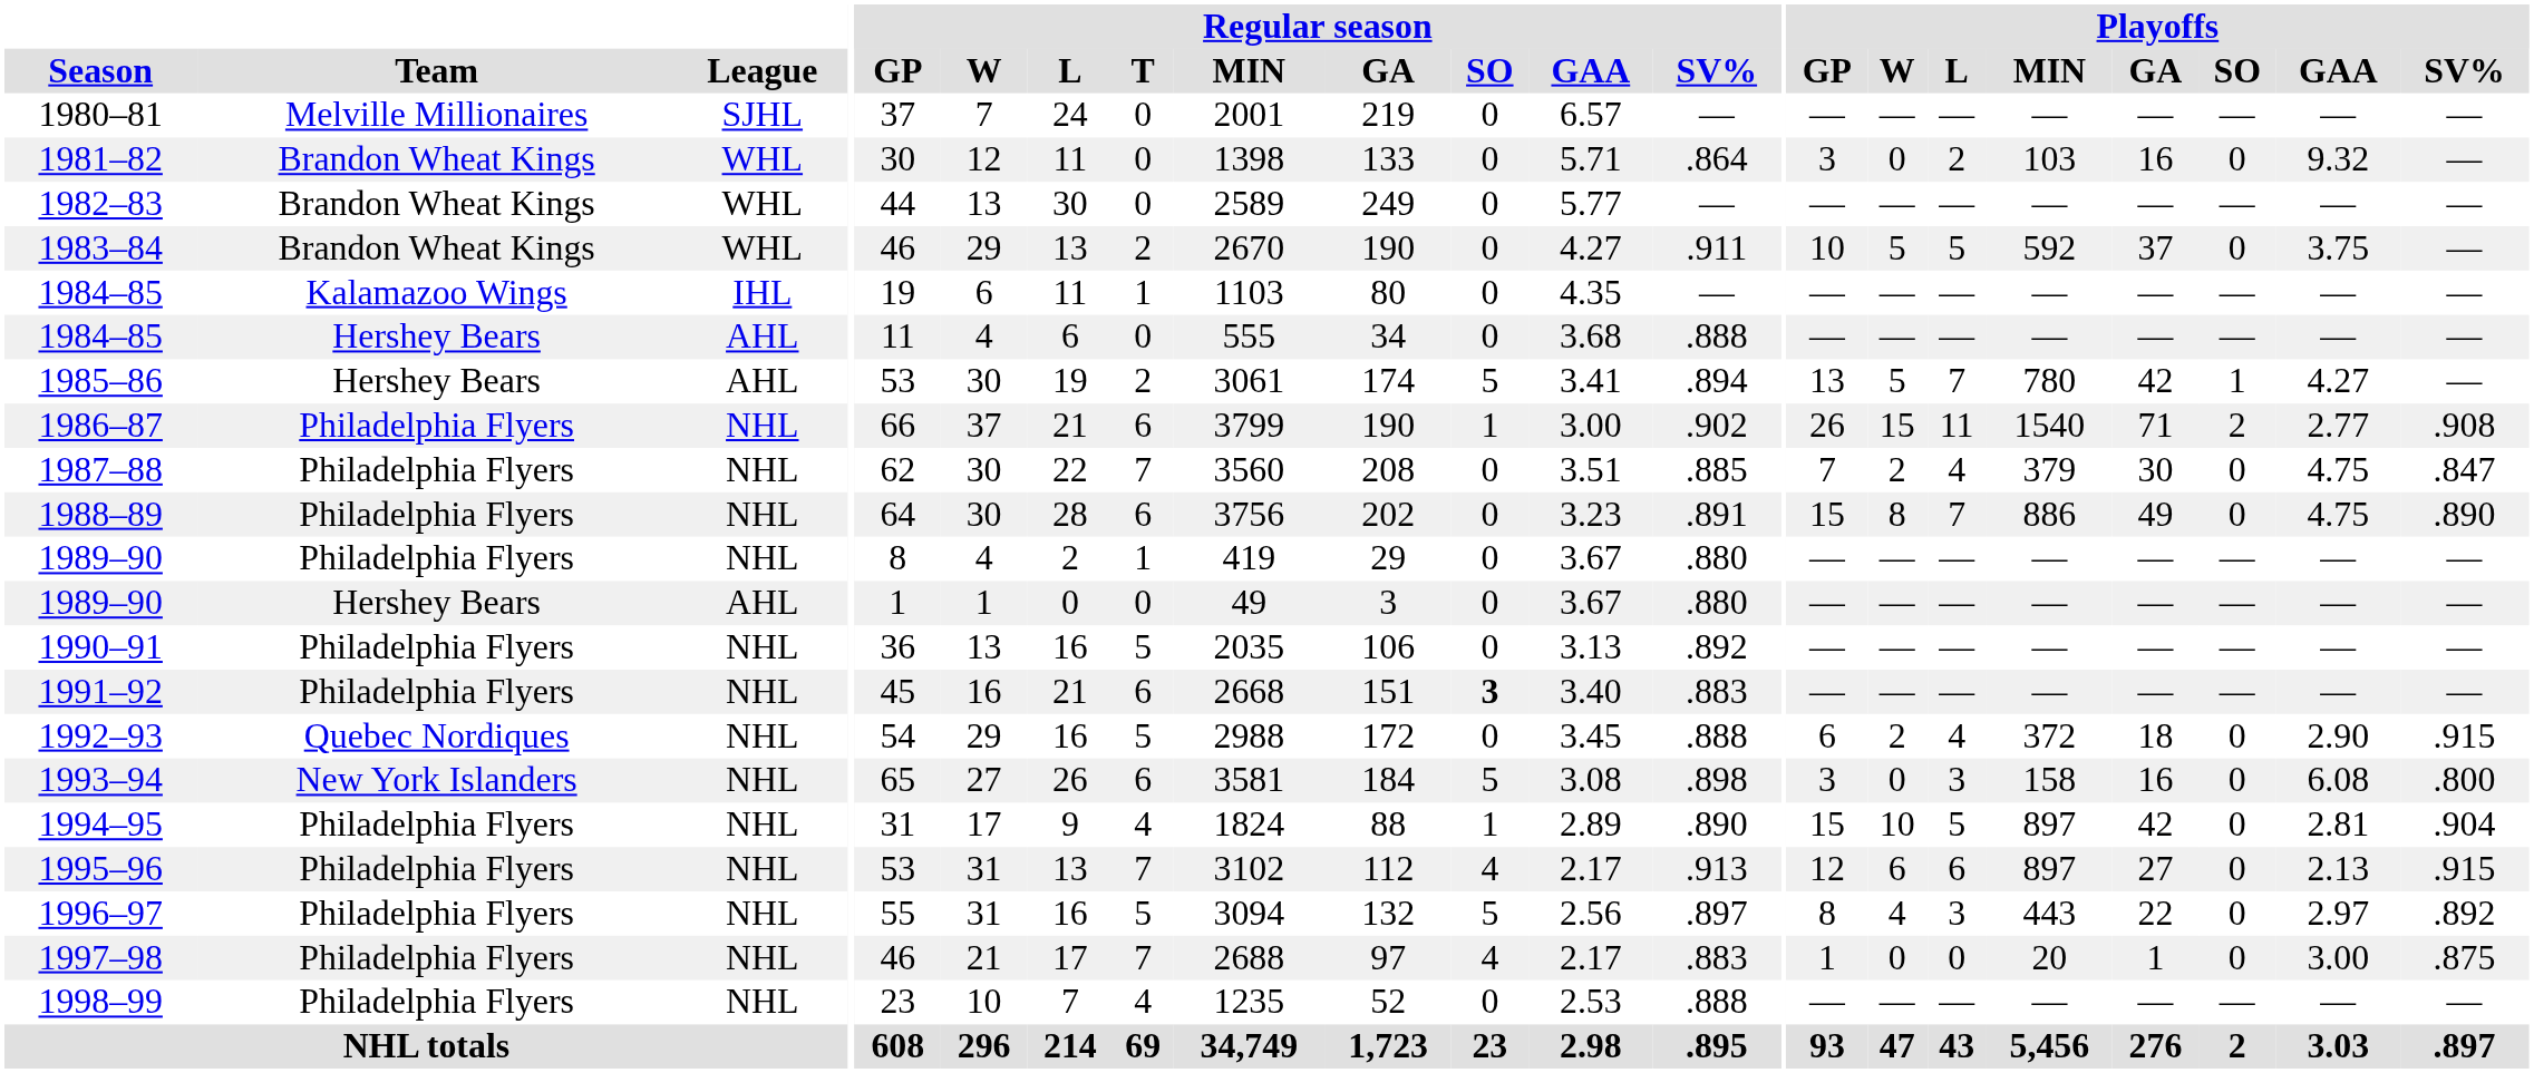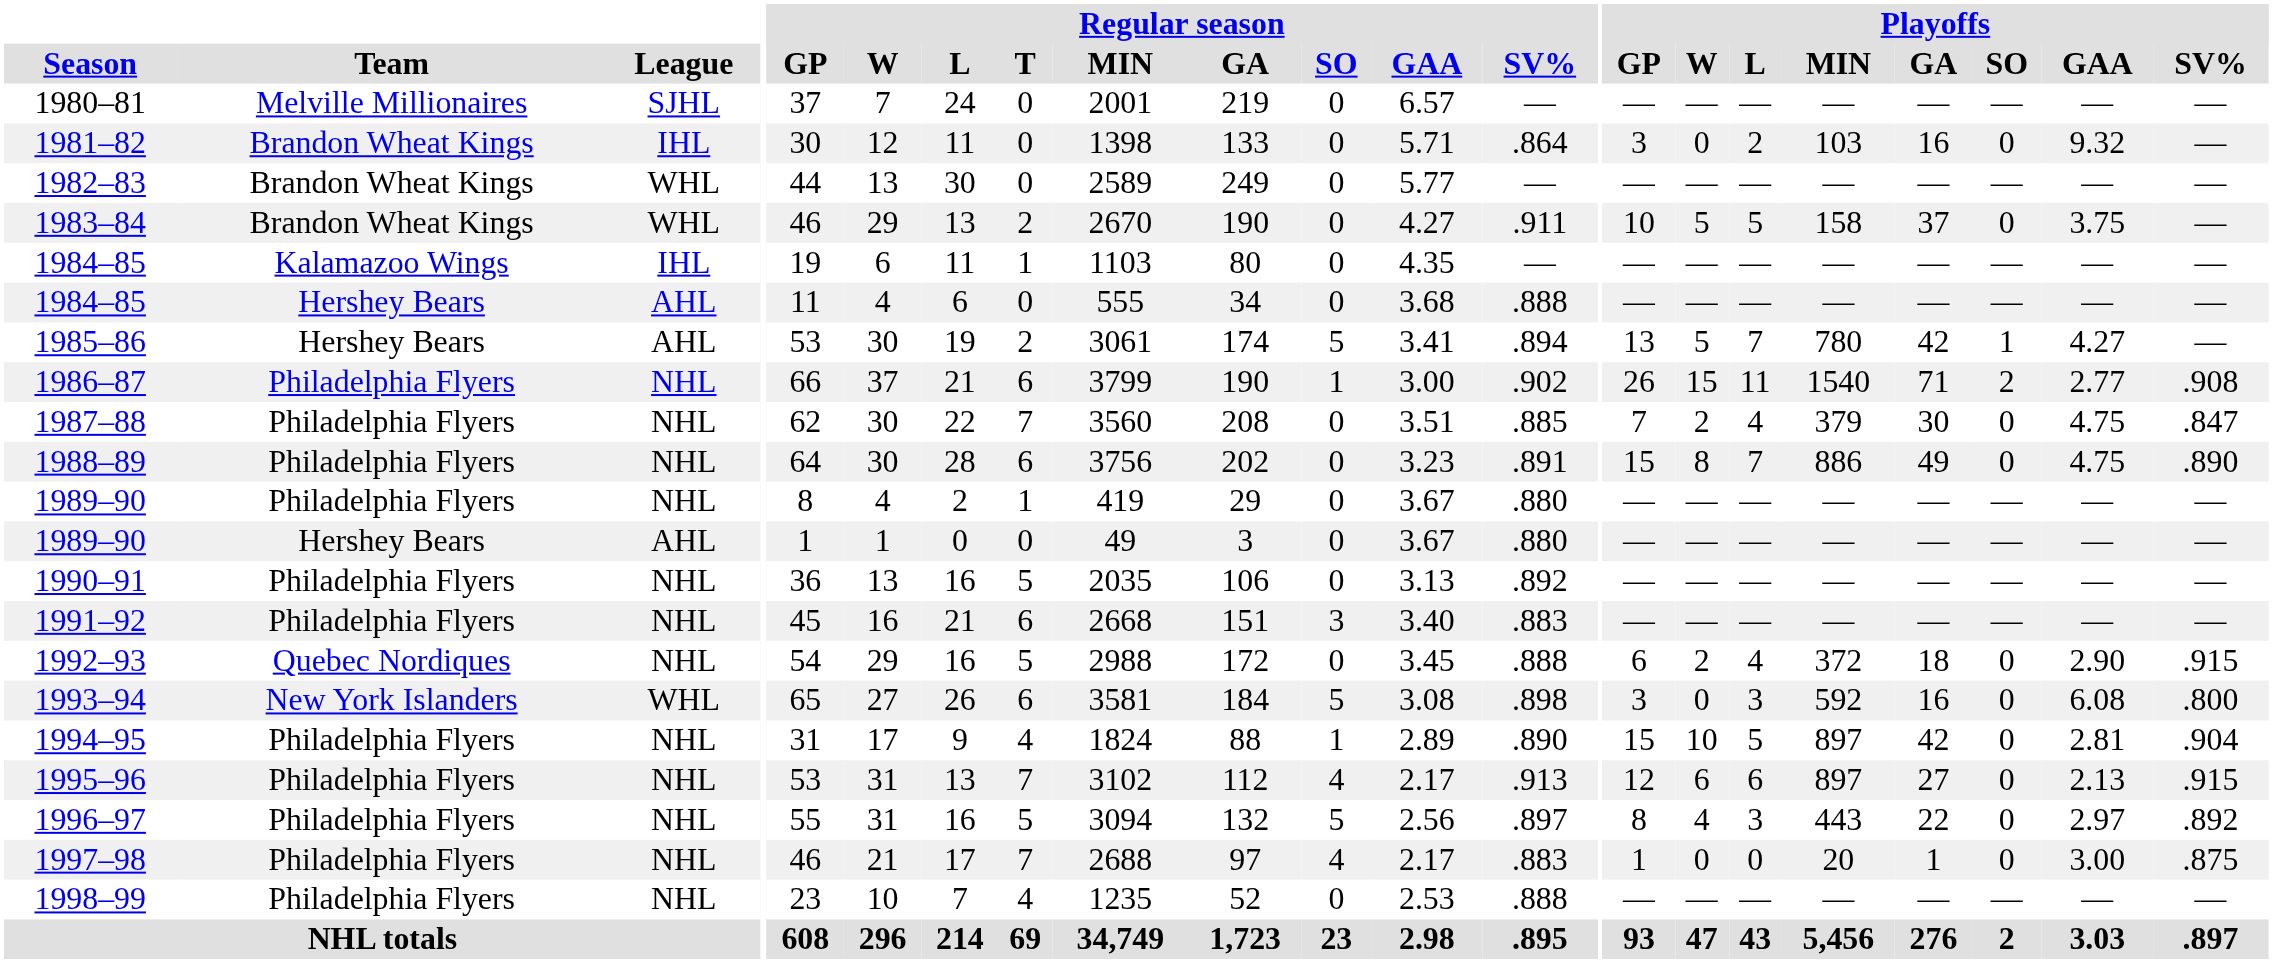1981–82 | League: WHL -> IHL
1983–84 | Playoffs / MIN: 592 -> 158
1991–92 | Regular season / SO: bold -> normal
1993–94 | League: NHL -> WHL
1993–94 | Playoffs / MIN: 158 -> 592
